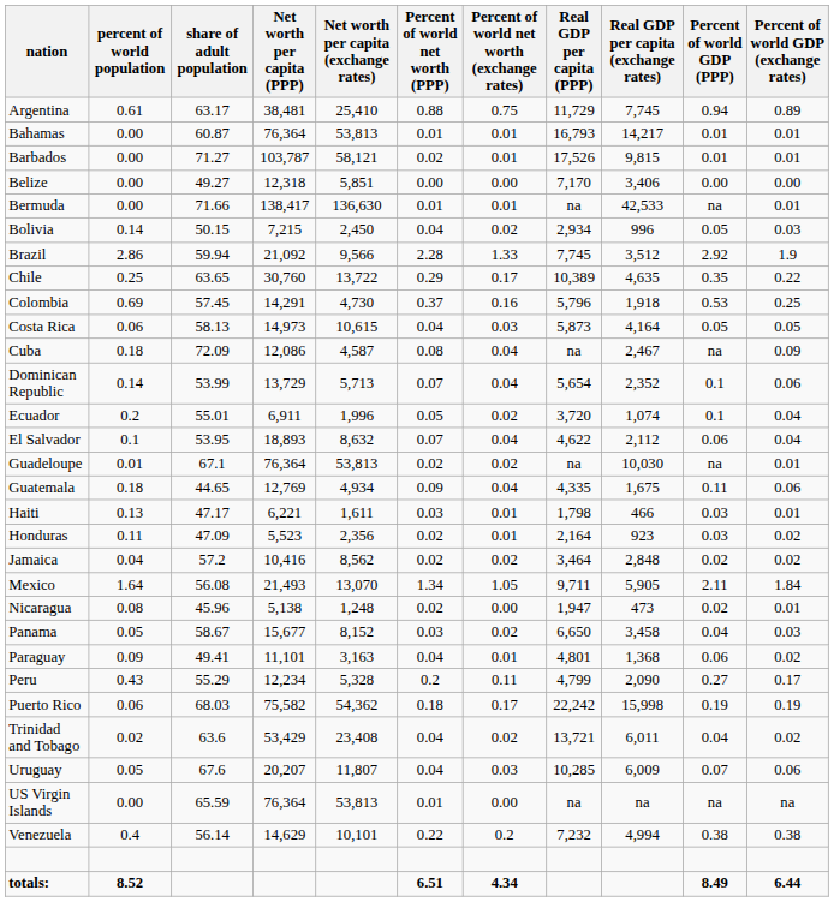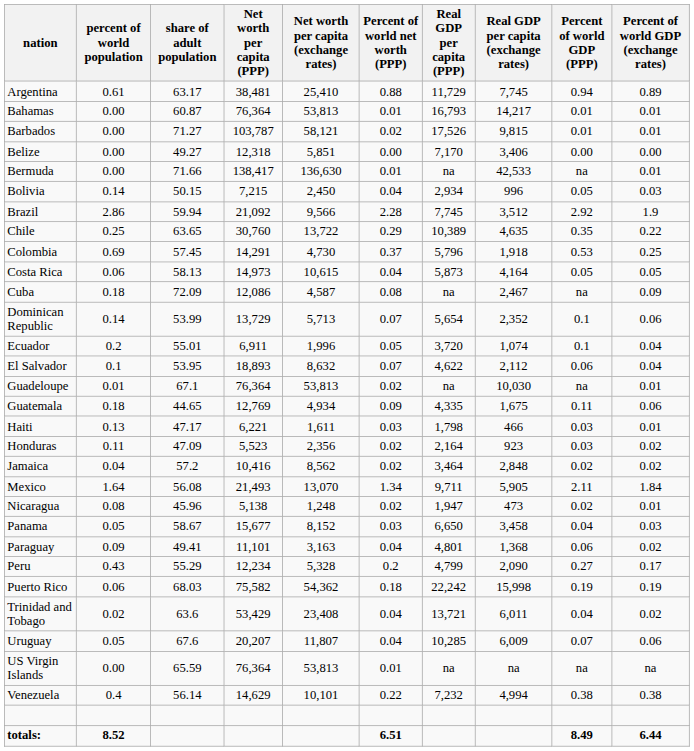- column: Percent of world net worth (exchange rates) | 0.75 | 0.01 | 0.01 | 0.00 | 0.01 | 0.02 | 1.33 | 0.17 | 0.16 | 0.03 | 0.04 | 0.04 | 0.02 | 0.04 | 0.02 | 0.04 | 0.01 | 0.01 | 0.02 | 1.05 | 0.00 | 0.02 | 0.01 | 0.11 | 0.17 | 0.02 | 0.03 | 0.00 | 0.2 | 4.34
